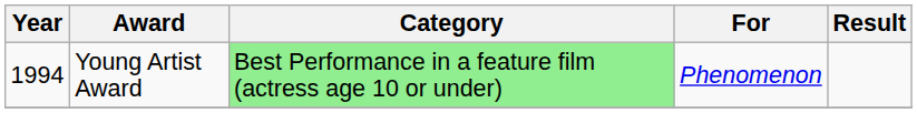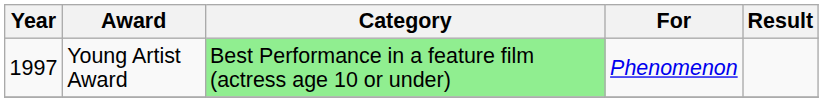Young Artist Award | Year: 1994 -> 1997
